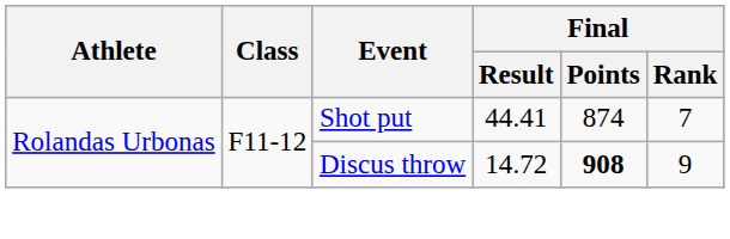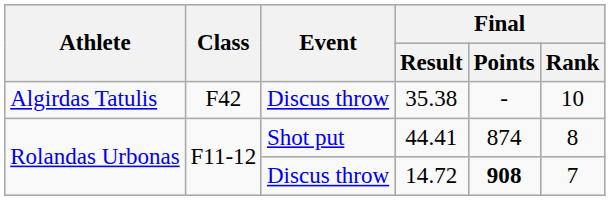+ row: Algirdas Tatulis | F42 | Discus throw | 35.38 | - | 10
44.41 | Final / Rank: 7 -> 8
14.72 | Final / Rank: 9 -> 7
